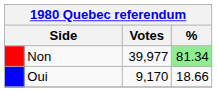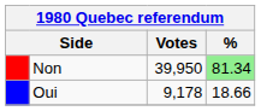Non | Votes: 39,977 -> 39,950
Oui | Votes: 9,170 -> 9,178
